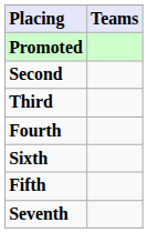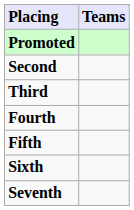rows swapped: Fifth <-> Sixth
